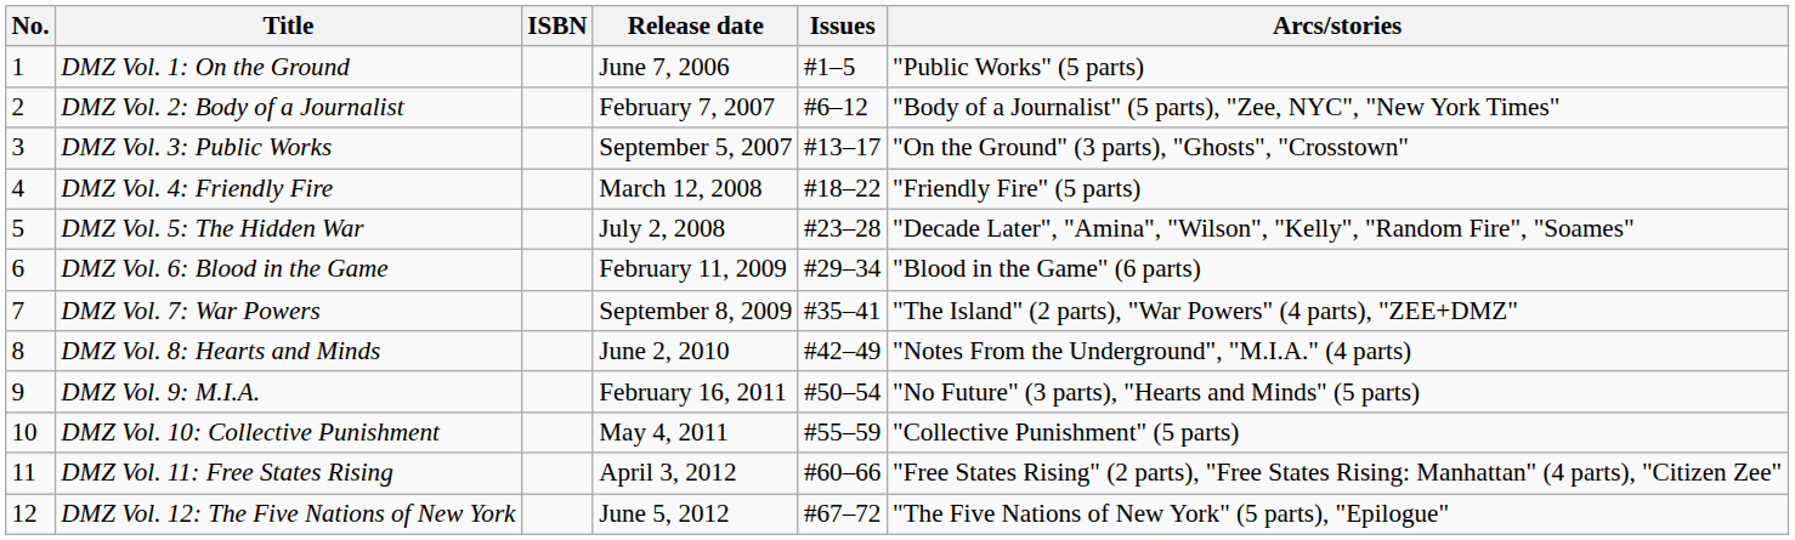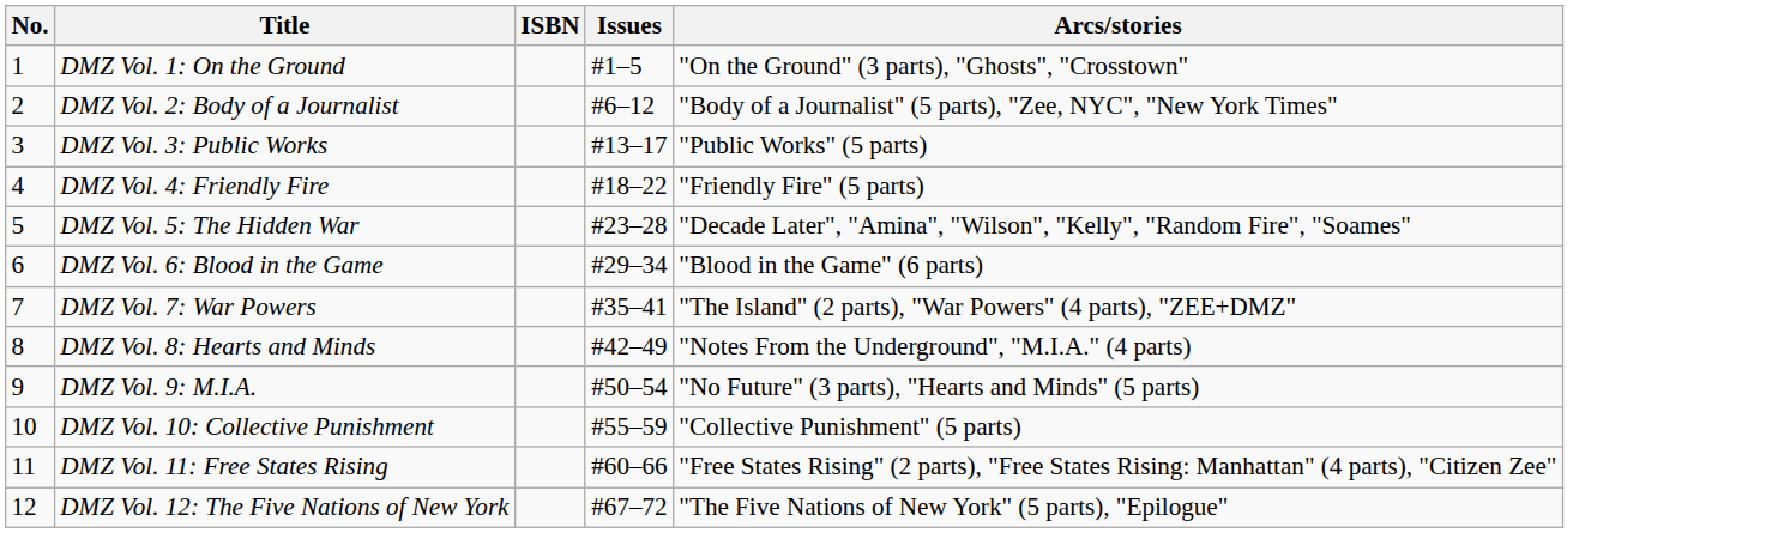- column: Release date | June 7, 2006 | February 7, 2007 | September 5, 2007 | March 12, 2008 | July 2, 2008 | February 11, 2009 | September 8, 2009 | June 2, 2010 | February 16, 2011 | May 4, 2011 | April 3, 2012 | June 5, 2012
DMZ Vol. 1: On the Ground | Arcs/stories: "Public Works" (5 parts) -> "On the Ground" (3 parts), "Ghosts", "Crosstown"
DMZ Vol. 3: Public Works | Arcs/stories: "On the Ground" (3 parts), "Ghosts", "Crosstown" -> "Public Works" (5 parts)
